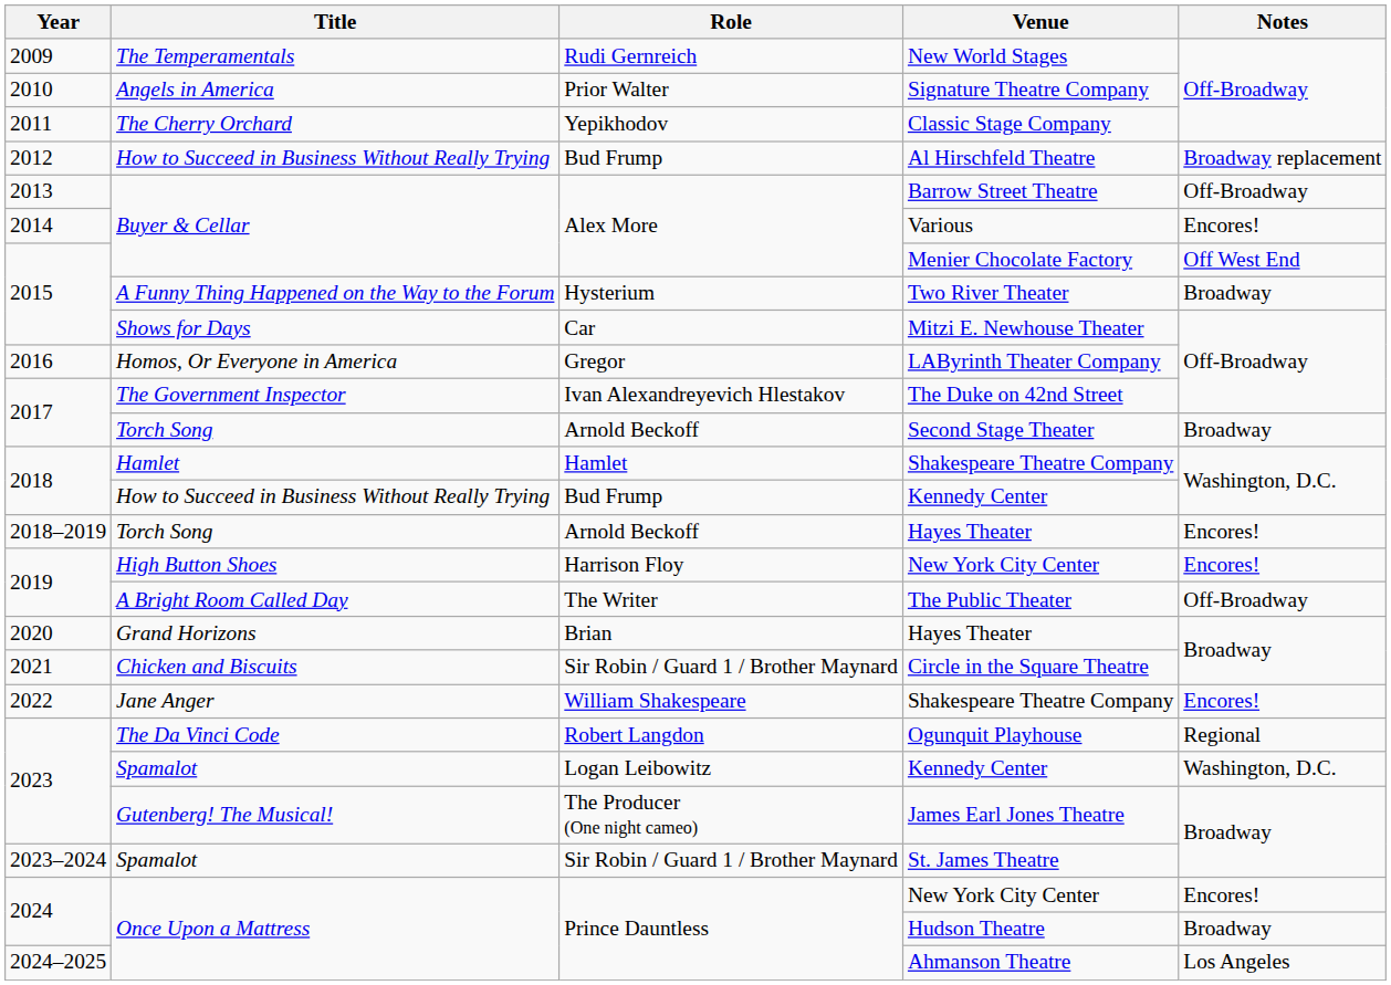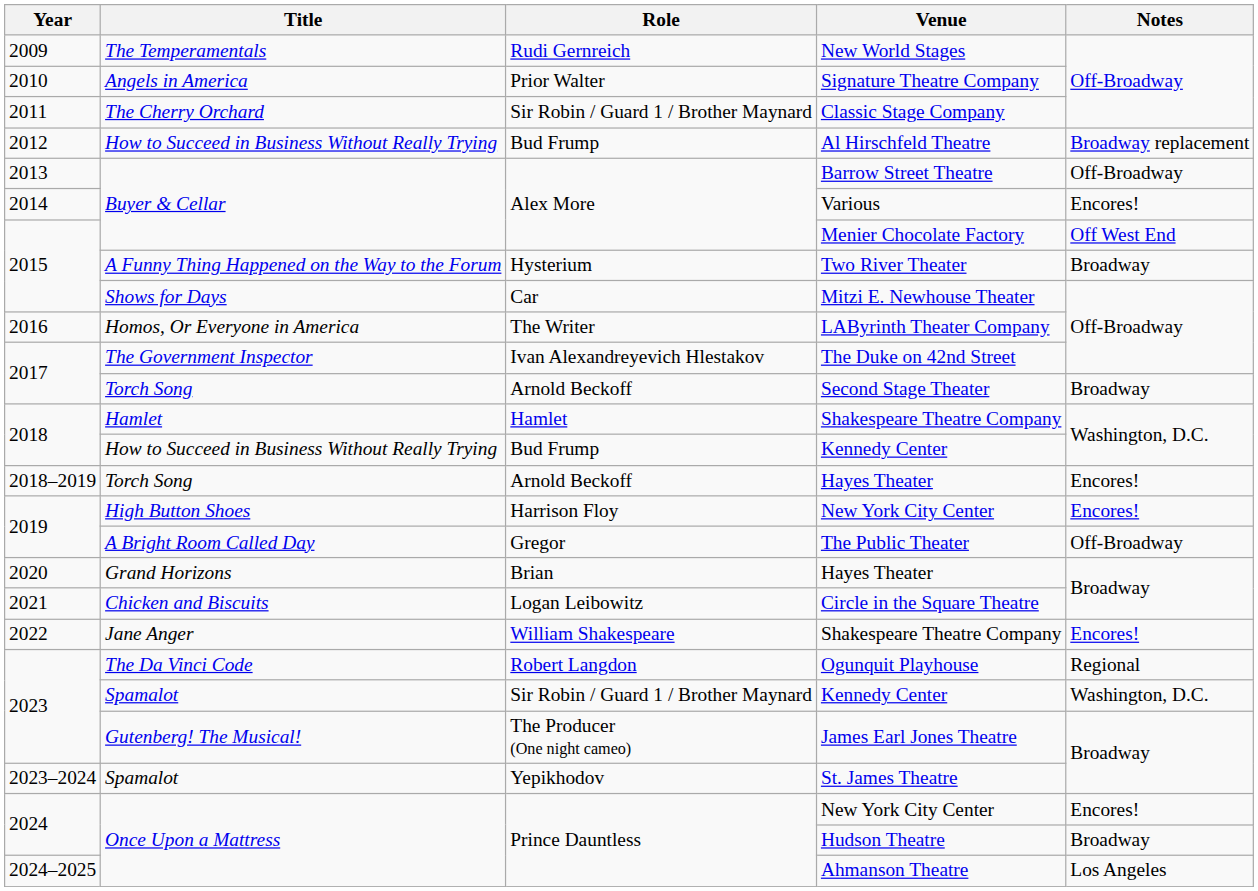Classic Stage Company | Role: Yepikhodov -> Sir Robin / Guard 1 / Brother Maynard
LAByrinth Theater Company | Role: Gregor -> The Writer
The Public Theater | Role: The Writer -> Gregor
Circle in the Square Theatre | Role: Sir Robin / Guard 1 / Brother Maynard -> Logan Leibowitz
Spamalot / Kennedy Center | Role: Logan Leibowitz -> Sir Robin / Guard 1 / Brother Maynard
St. James Theatre | Role: Sir Robin / Guard 1 / Brother Maynard -> Yepikhodov
